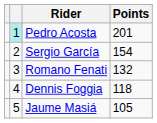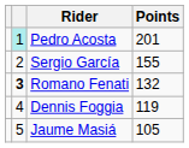Sergio García | Points: 154 -> 155
Romano Fenati | column 2: normal -> bold
Dennis Foggia | Points: 118 -> 119
